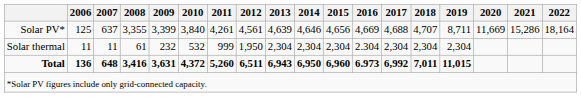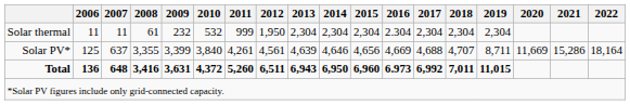rows swapped: Solar PV* <-> Solar thermal
